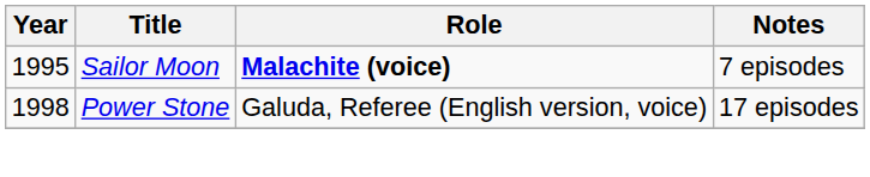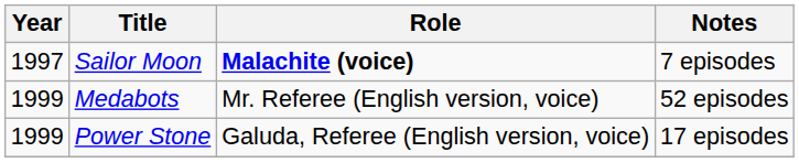Sailor Moon | Year: 1995 -> 1997
+ row: 1999 | Medabots | Mr. Referee (English version, voice) | 52 episodes
Power Stone | Year: 1998 -> 1999
